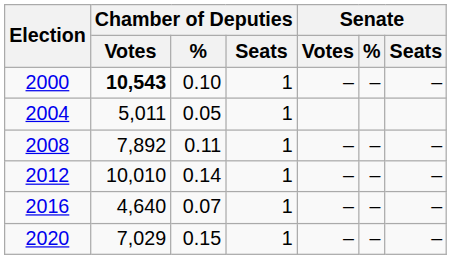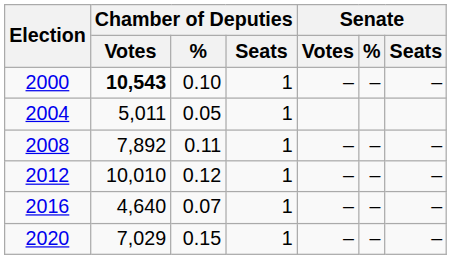2012 | Chamber of Deputies / %: 0.14 -> 0.12
